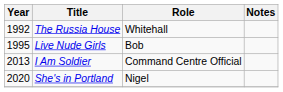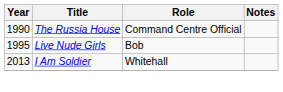The Russia House | Year: 1992 -> 1990
The Russia House | Role: Whitehall -> Command Centre Official
I Am Soldier | Role: Command Centre Official -> Whitehall
- row: 2020 | She's in Portland | Nigel
